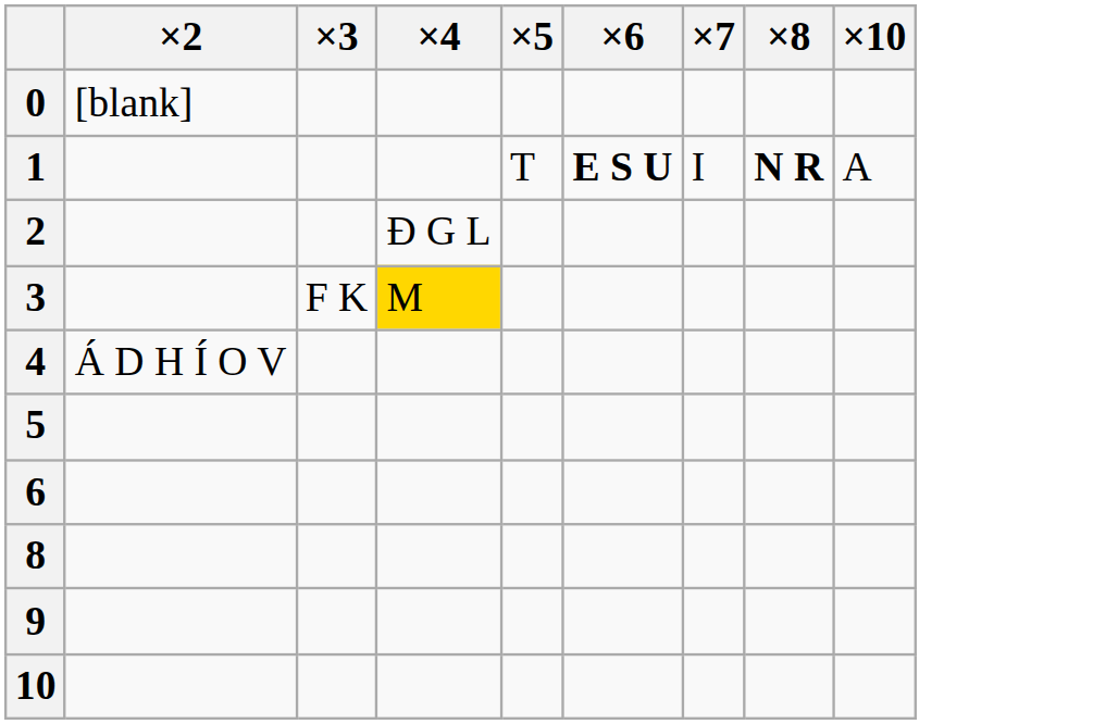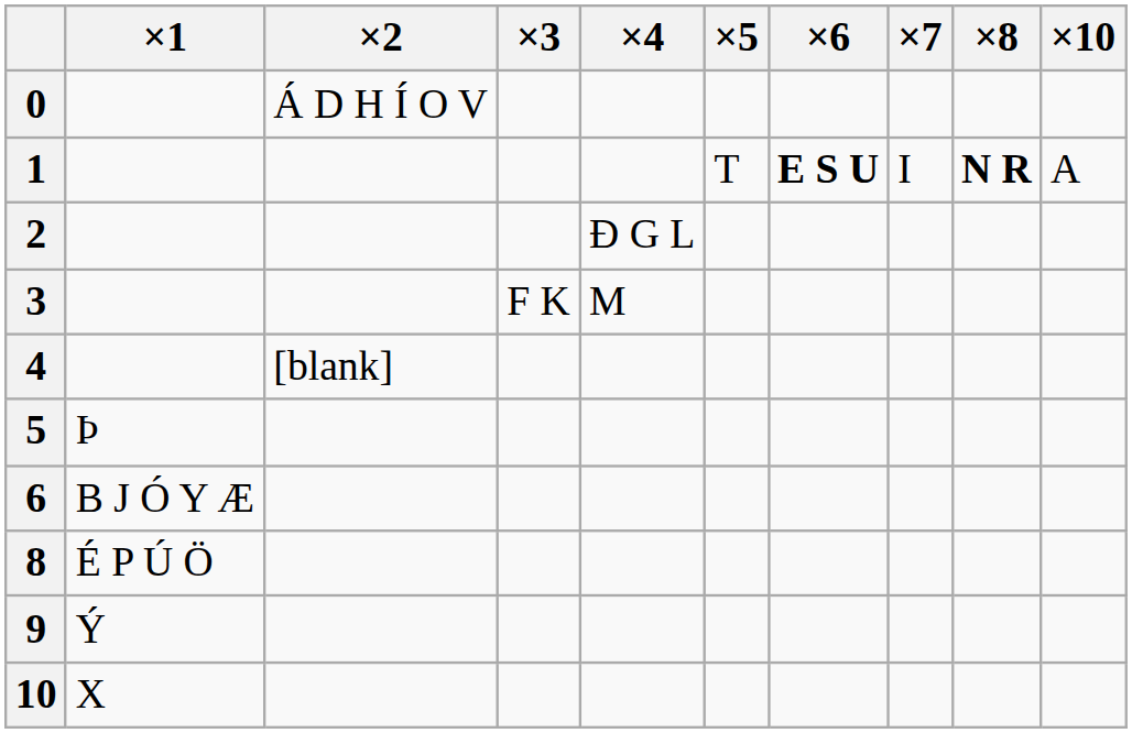+ column: ×1 | Þ | B J Ó Y Æ | É P Ú Ö | Ý | X
0 | ×2: [blank] -> Á D H Í O V
3 | ×4: gold background -> no background
4 | ×2: Á D H Í O V -> [blank]
